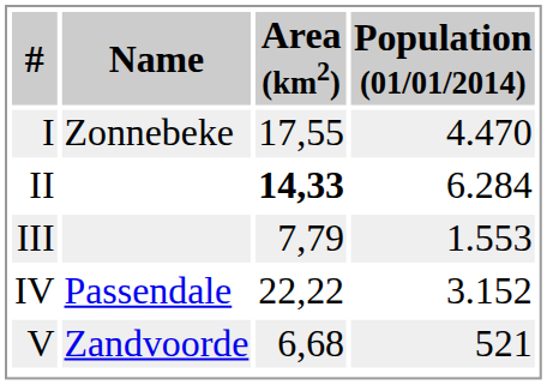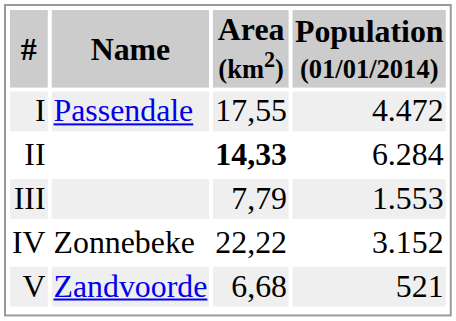I | Name: Zonnebeke -> Passendale
I | Population (01/01/2014): 4.470 -> 4.472
IV | Name: Passendale -> Zonnebeke
